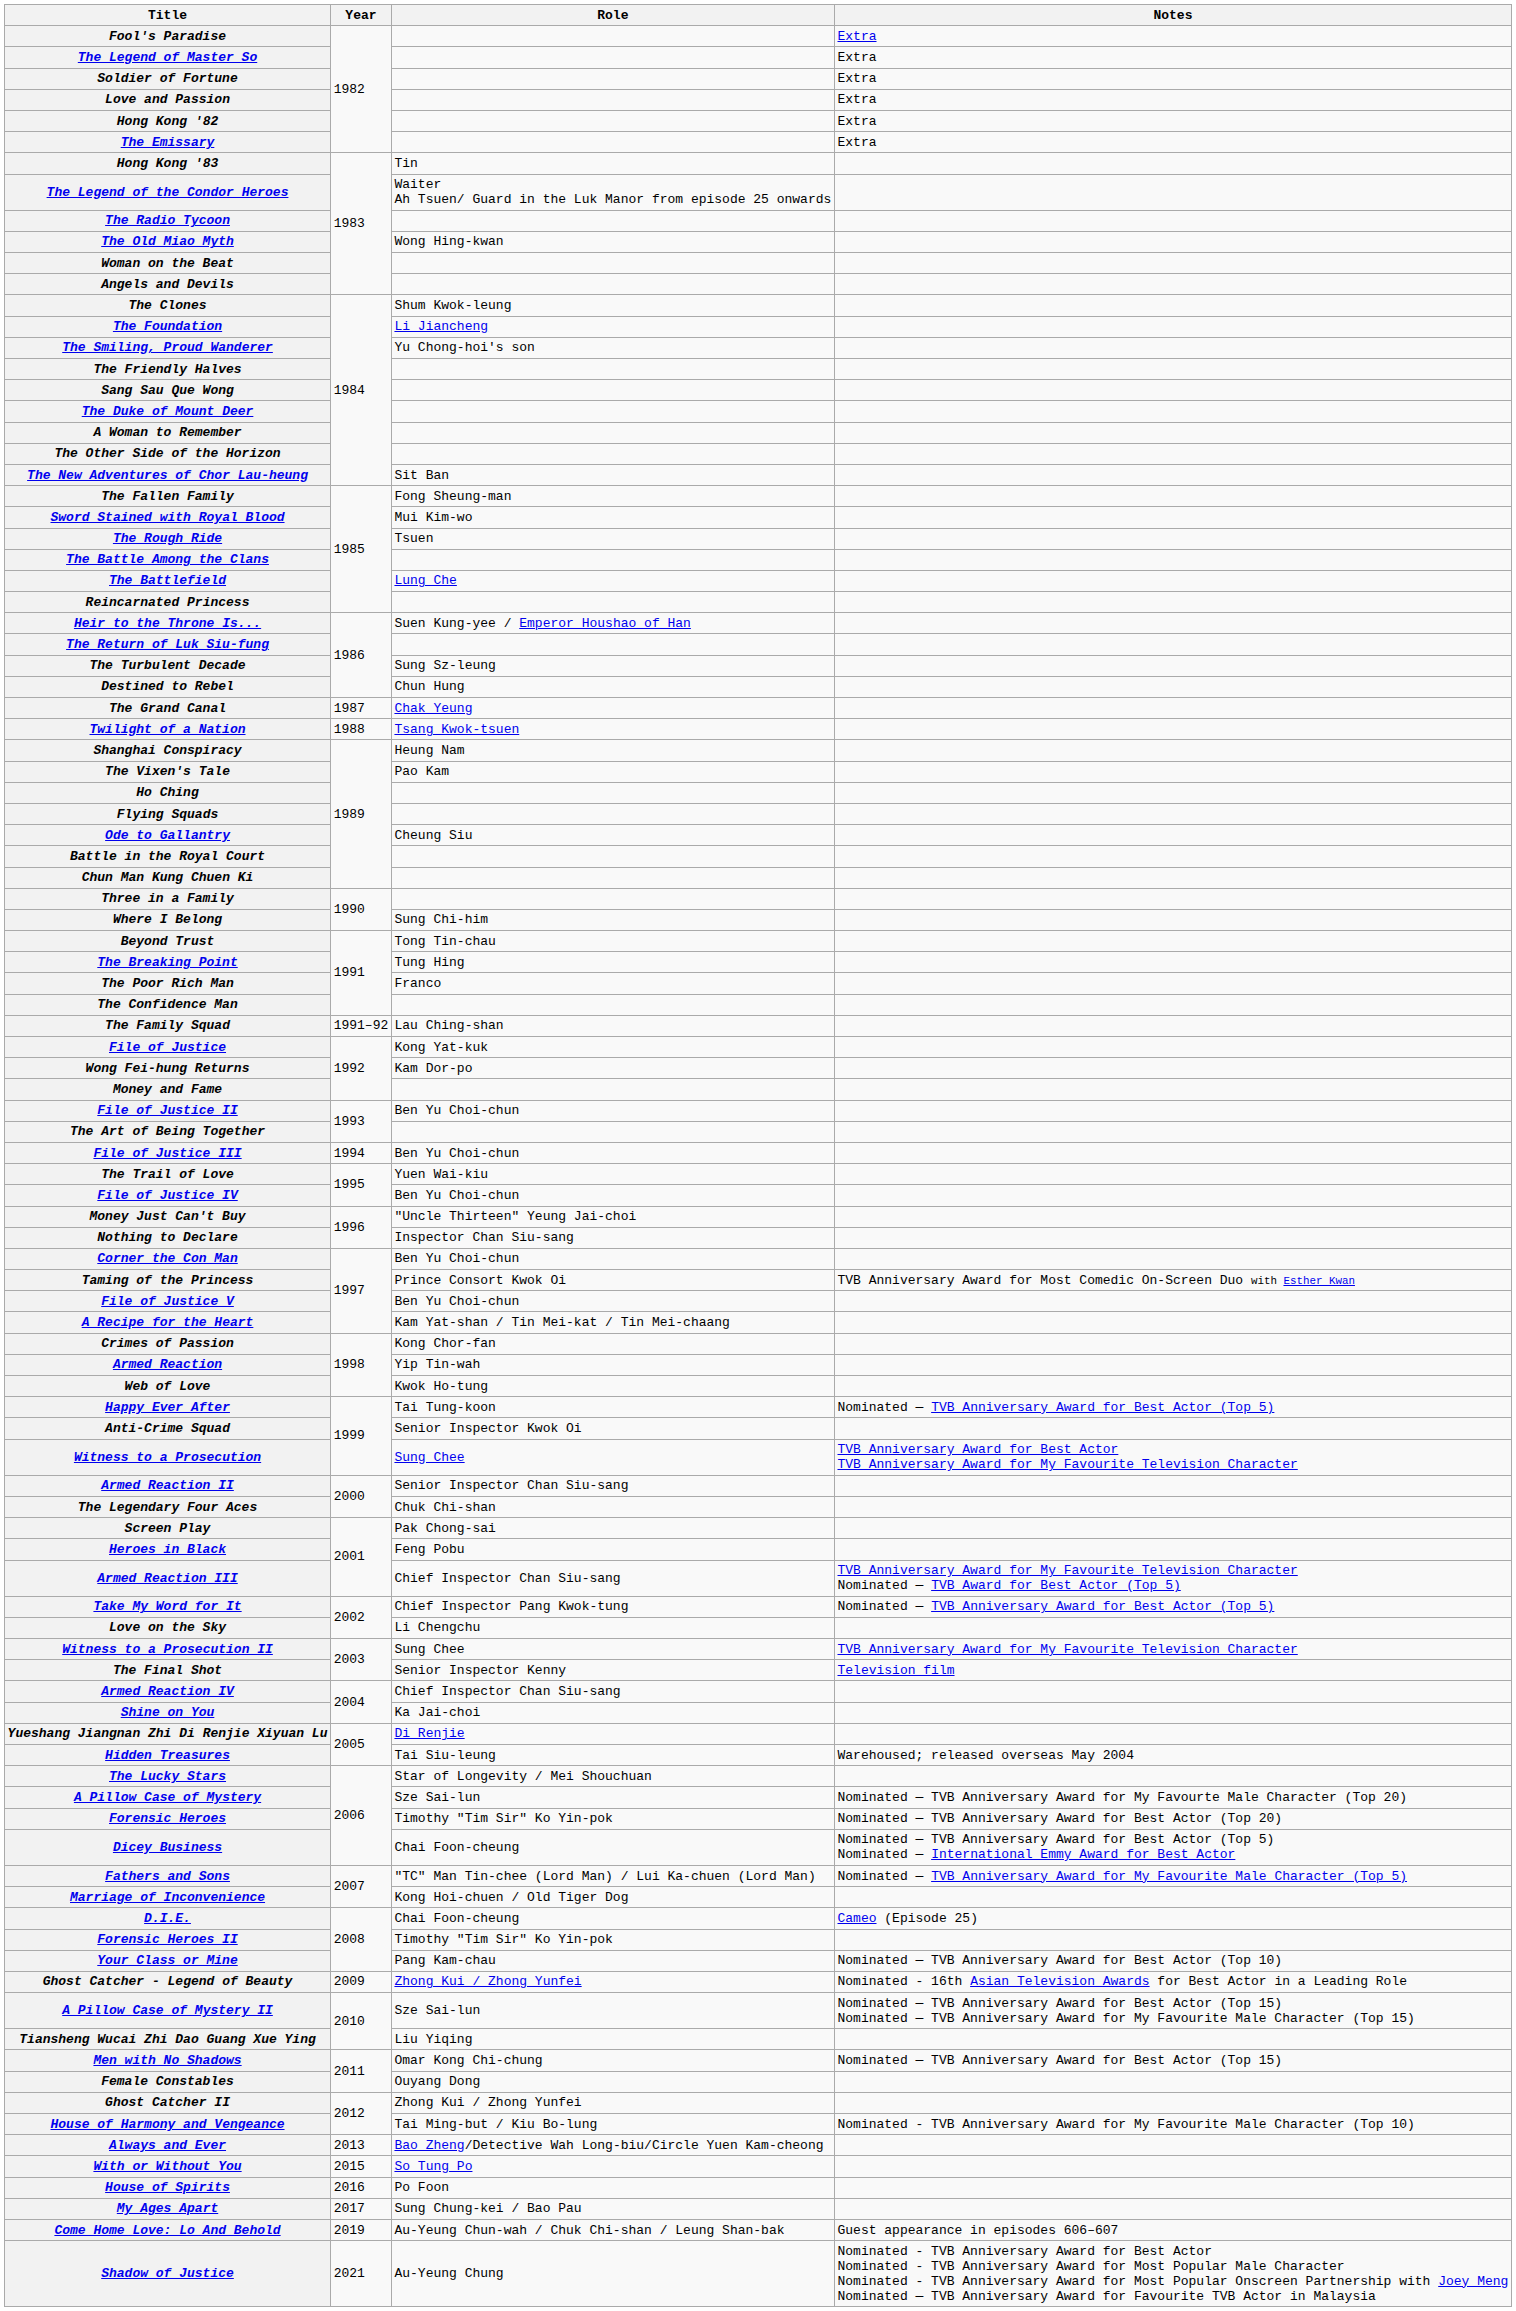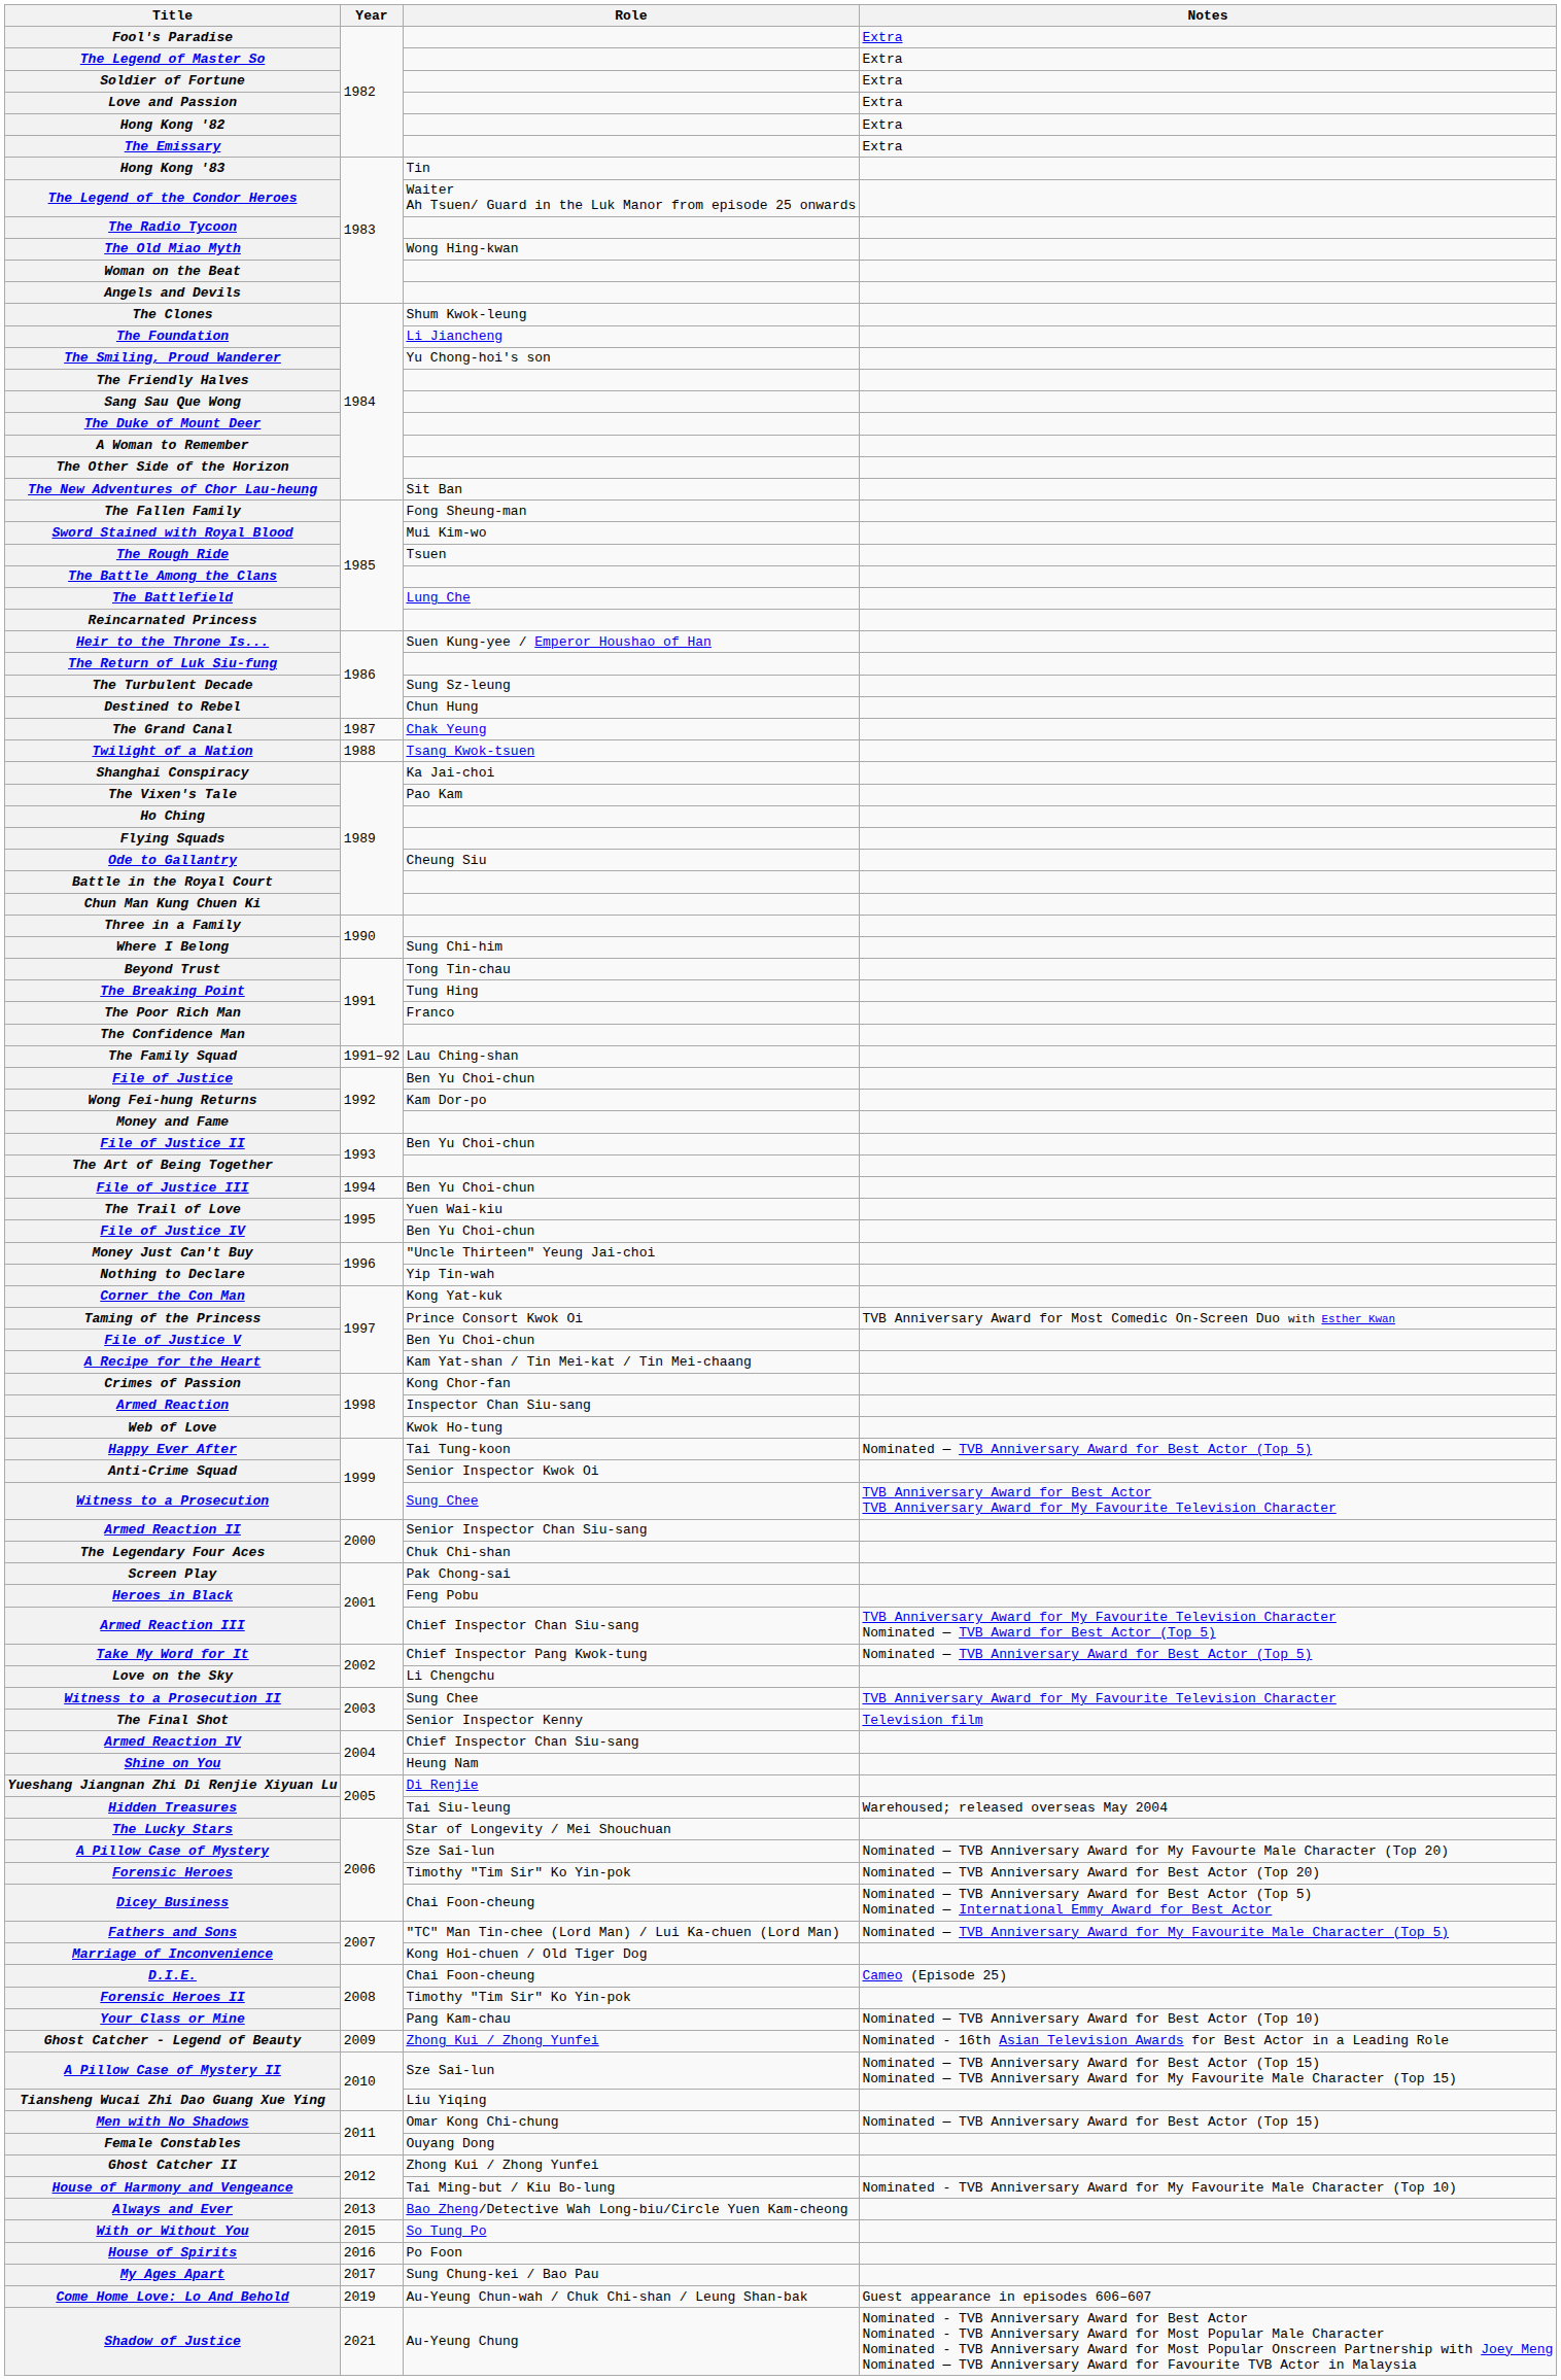Shanghai Conspiracy | Role: Heung Nam -> Ka Jai-choi
File of Justice | Role: Kong Yat-kuk -> Ben Yu Choi-chun
Nothing to Declare | Role: Inspector Chan Siu-sang -> Yip Tin-wah
Corner the Con Man | Role: Ben Yu Choi-chun -> Kong Yat-kuk
Armed Reaction | Role: Yip Tin-wah -> Inspector Chan Siu-sang
Shine on You | Role: Ka Jai-choi -> Heung Nam
